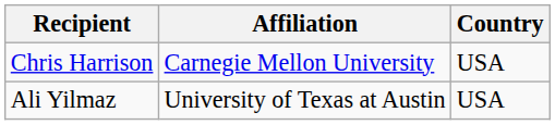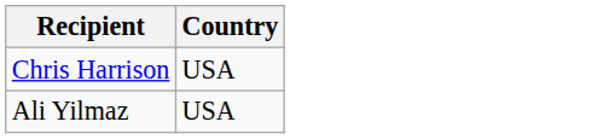- column: Affiliation | Carnegie Mellon University | University of Texas at Austin
